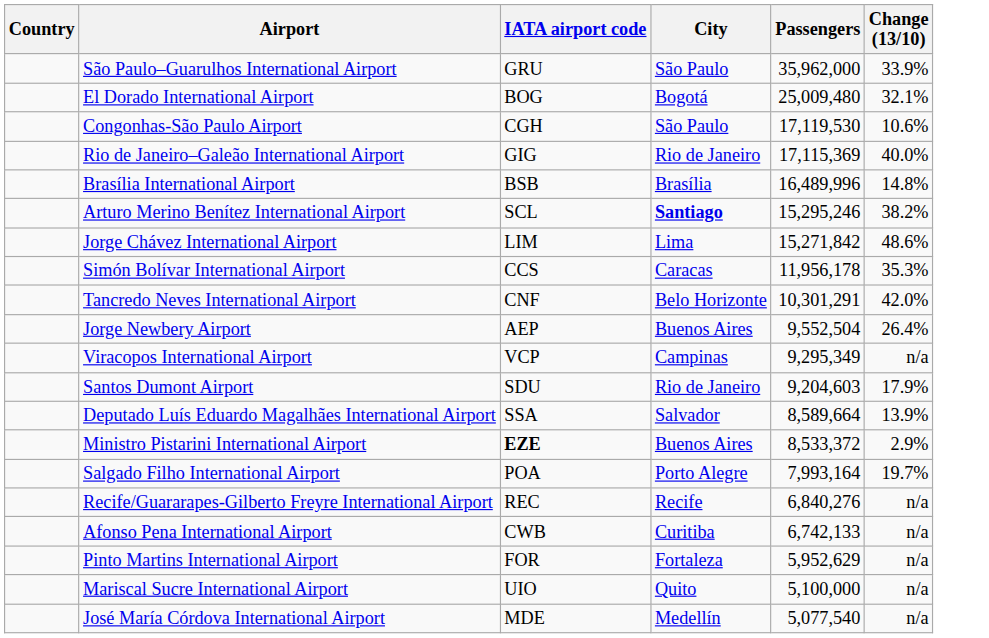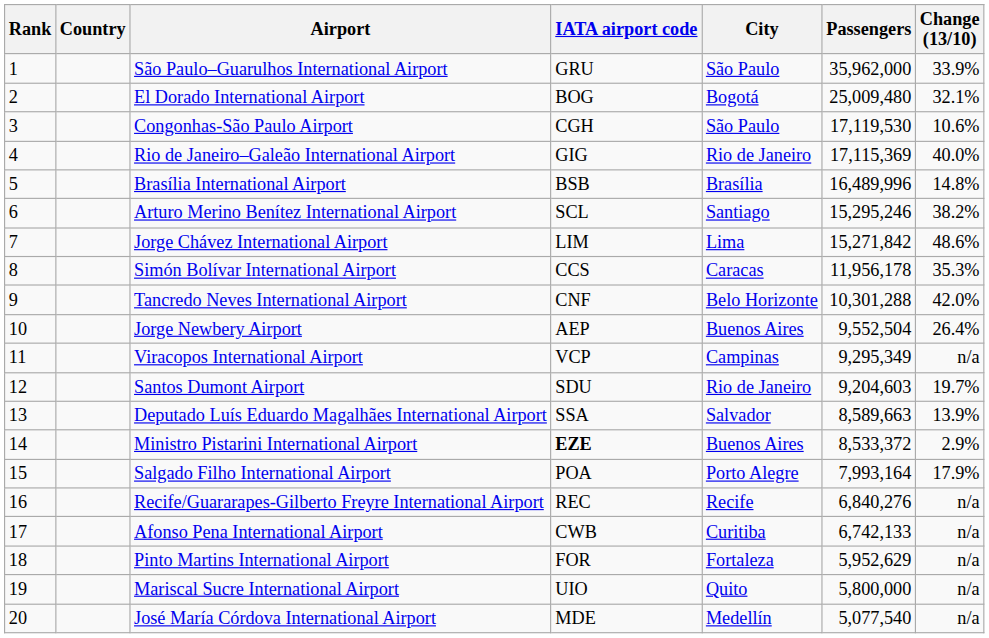+ column: Rank | 1 | 2 | 3 | 4 | 5 | 6 | 7 | 8 | 9 | 10 | 11 | 12 | 13 | 14 | 15 | 16 | 17 | 18 | 19 | 20
Arturo Merino Benítez International Airport | City: bold -> normal
Tancredo Neves International Airport | Passengers: 10,301,291 -> 10,301,288
Santos Dumont Airport | Change (13/10): 17.9% -> 19.7%
Deputado Luís Eduardo Magalhães International Airport | Passengers: 8,589,664 -> 8,589,663
Salgado Filho International Airport | Change (13/10): 19.7% -> 17.9%
Mariscal Sucre International Airport | Passengers: 5,100,000 -> 5,800,000
